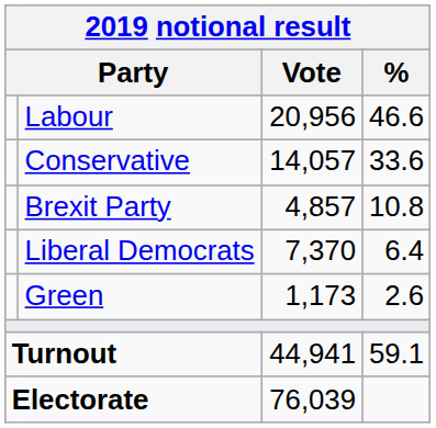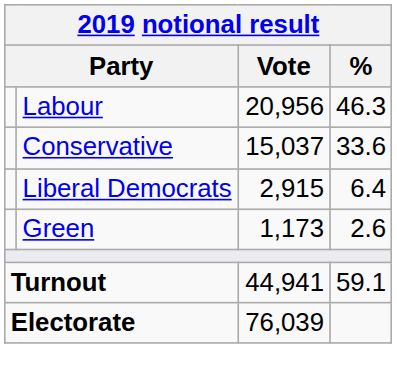Labour | %: 46.6 -> 46.3
Conservative | Vote: 14,057 -> 15,037
- row: Brexit Party | 4,857 | 10.8
Liberal Democrats | Vote: 7,370 -> 2,915
